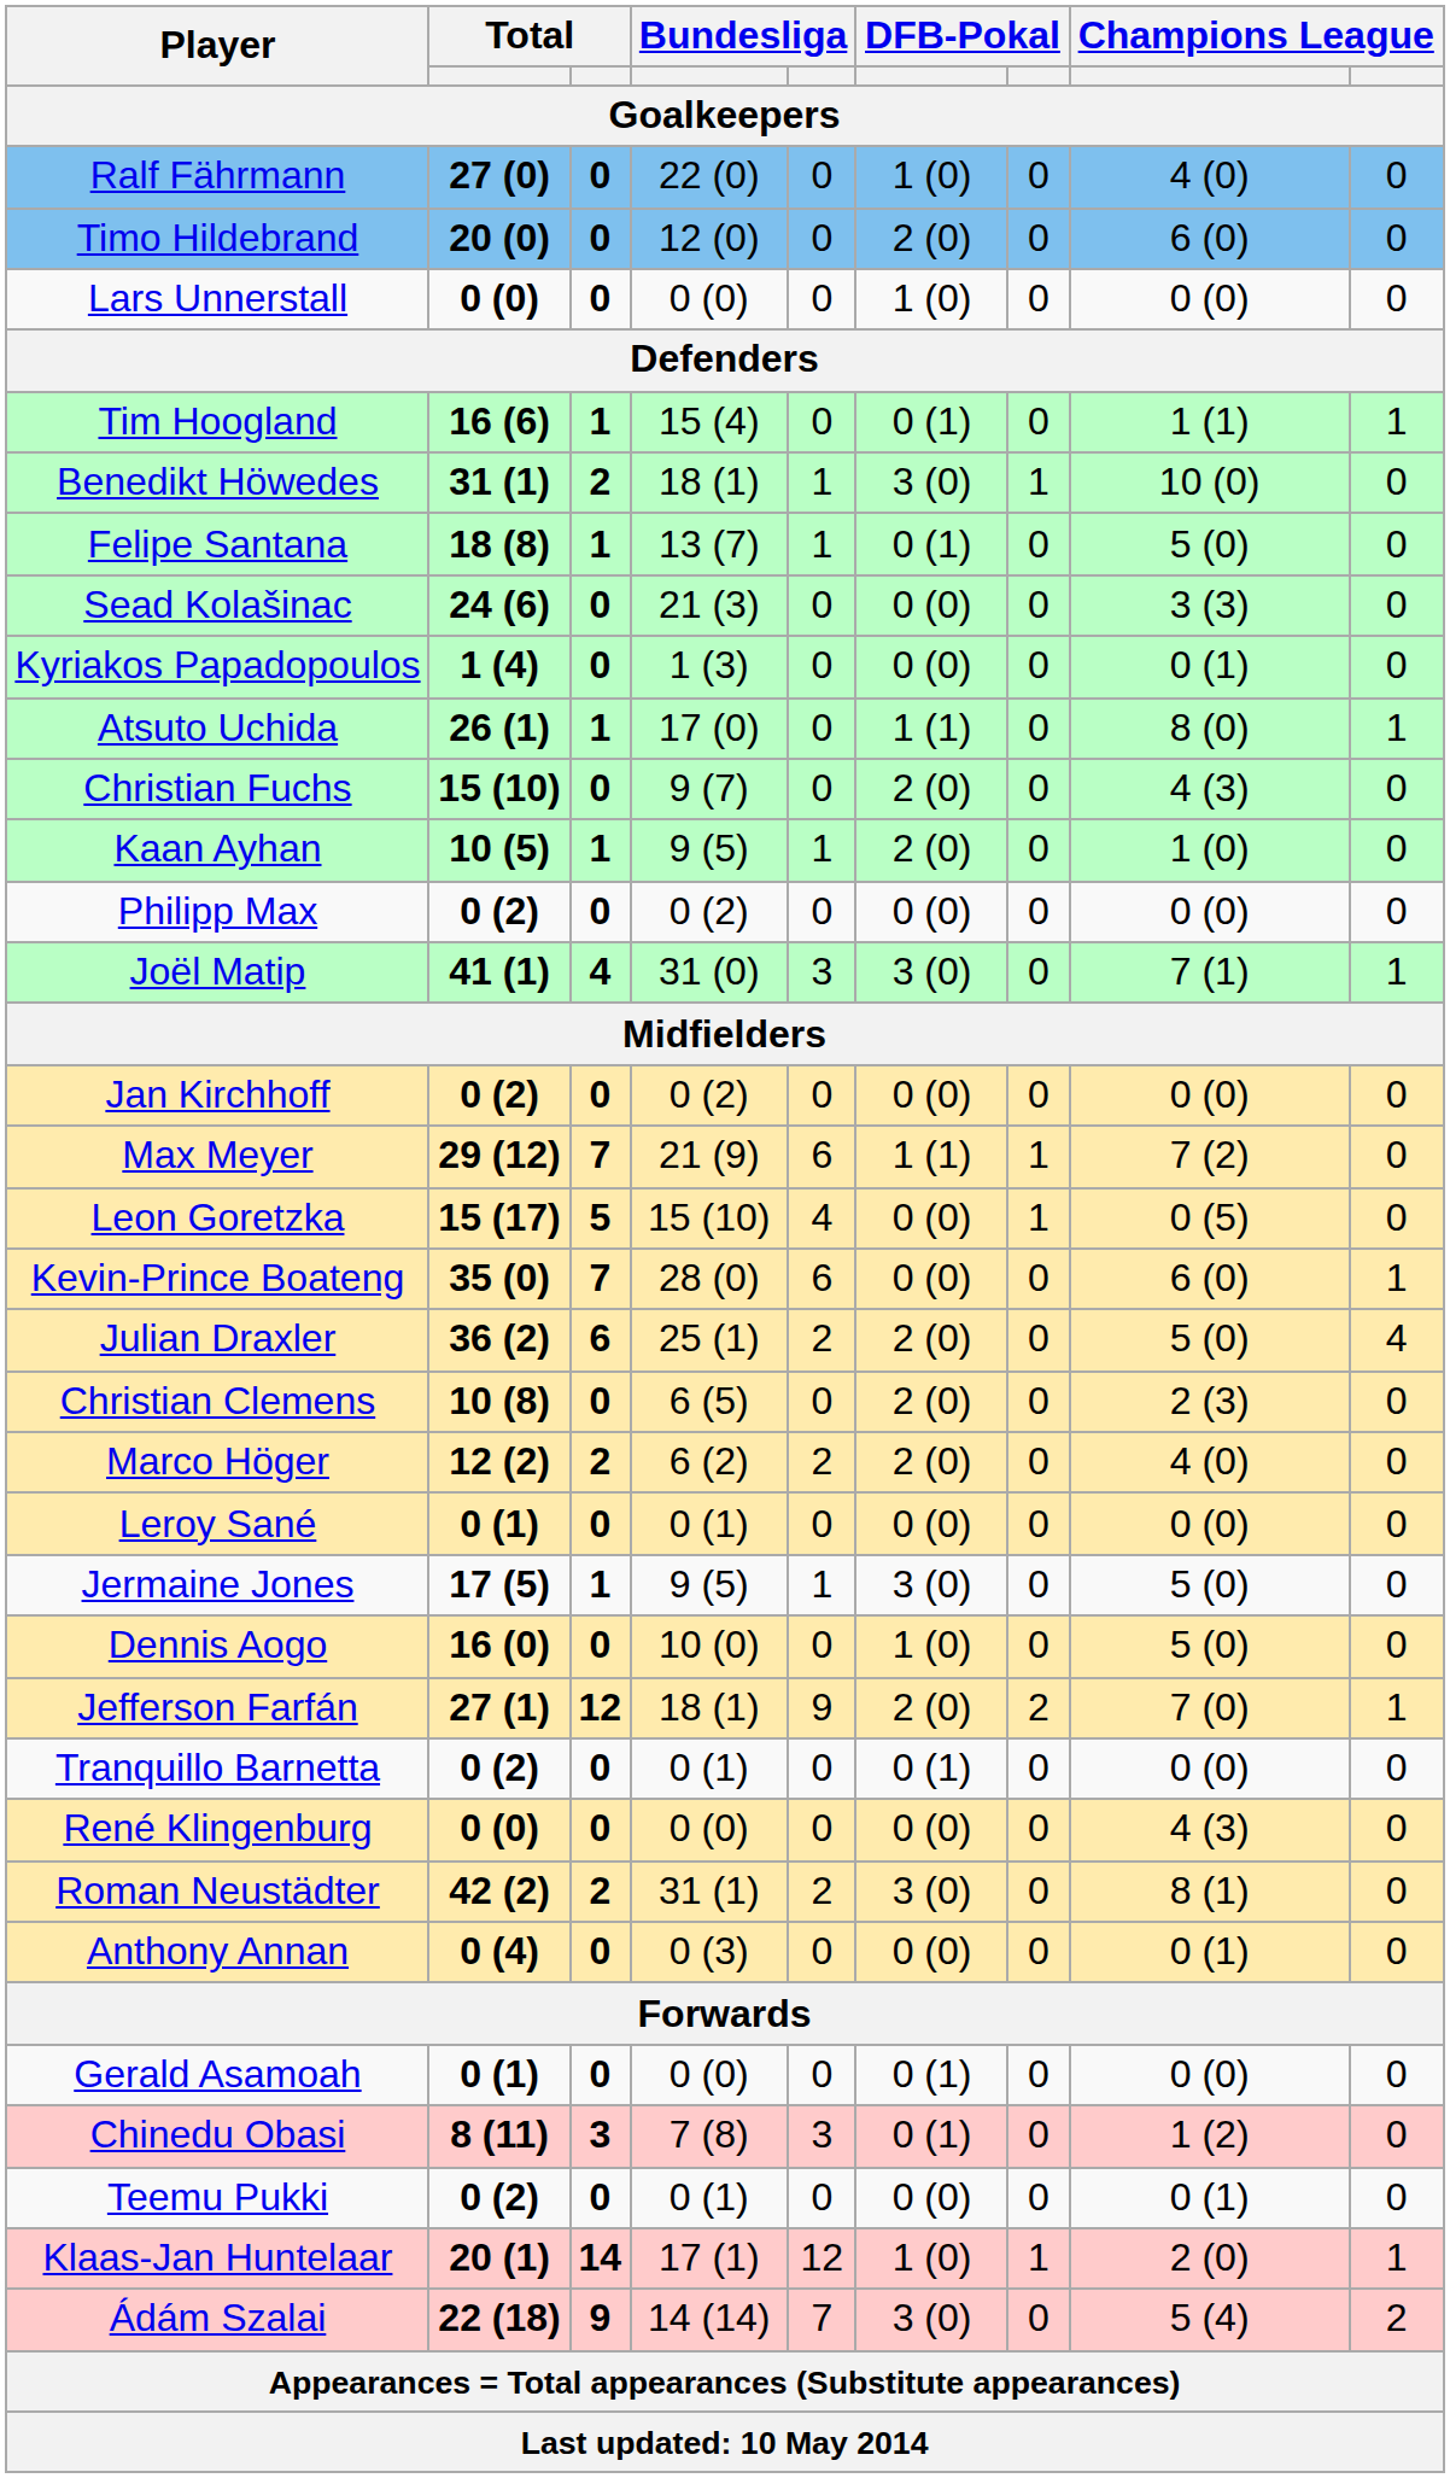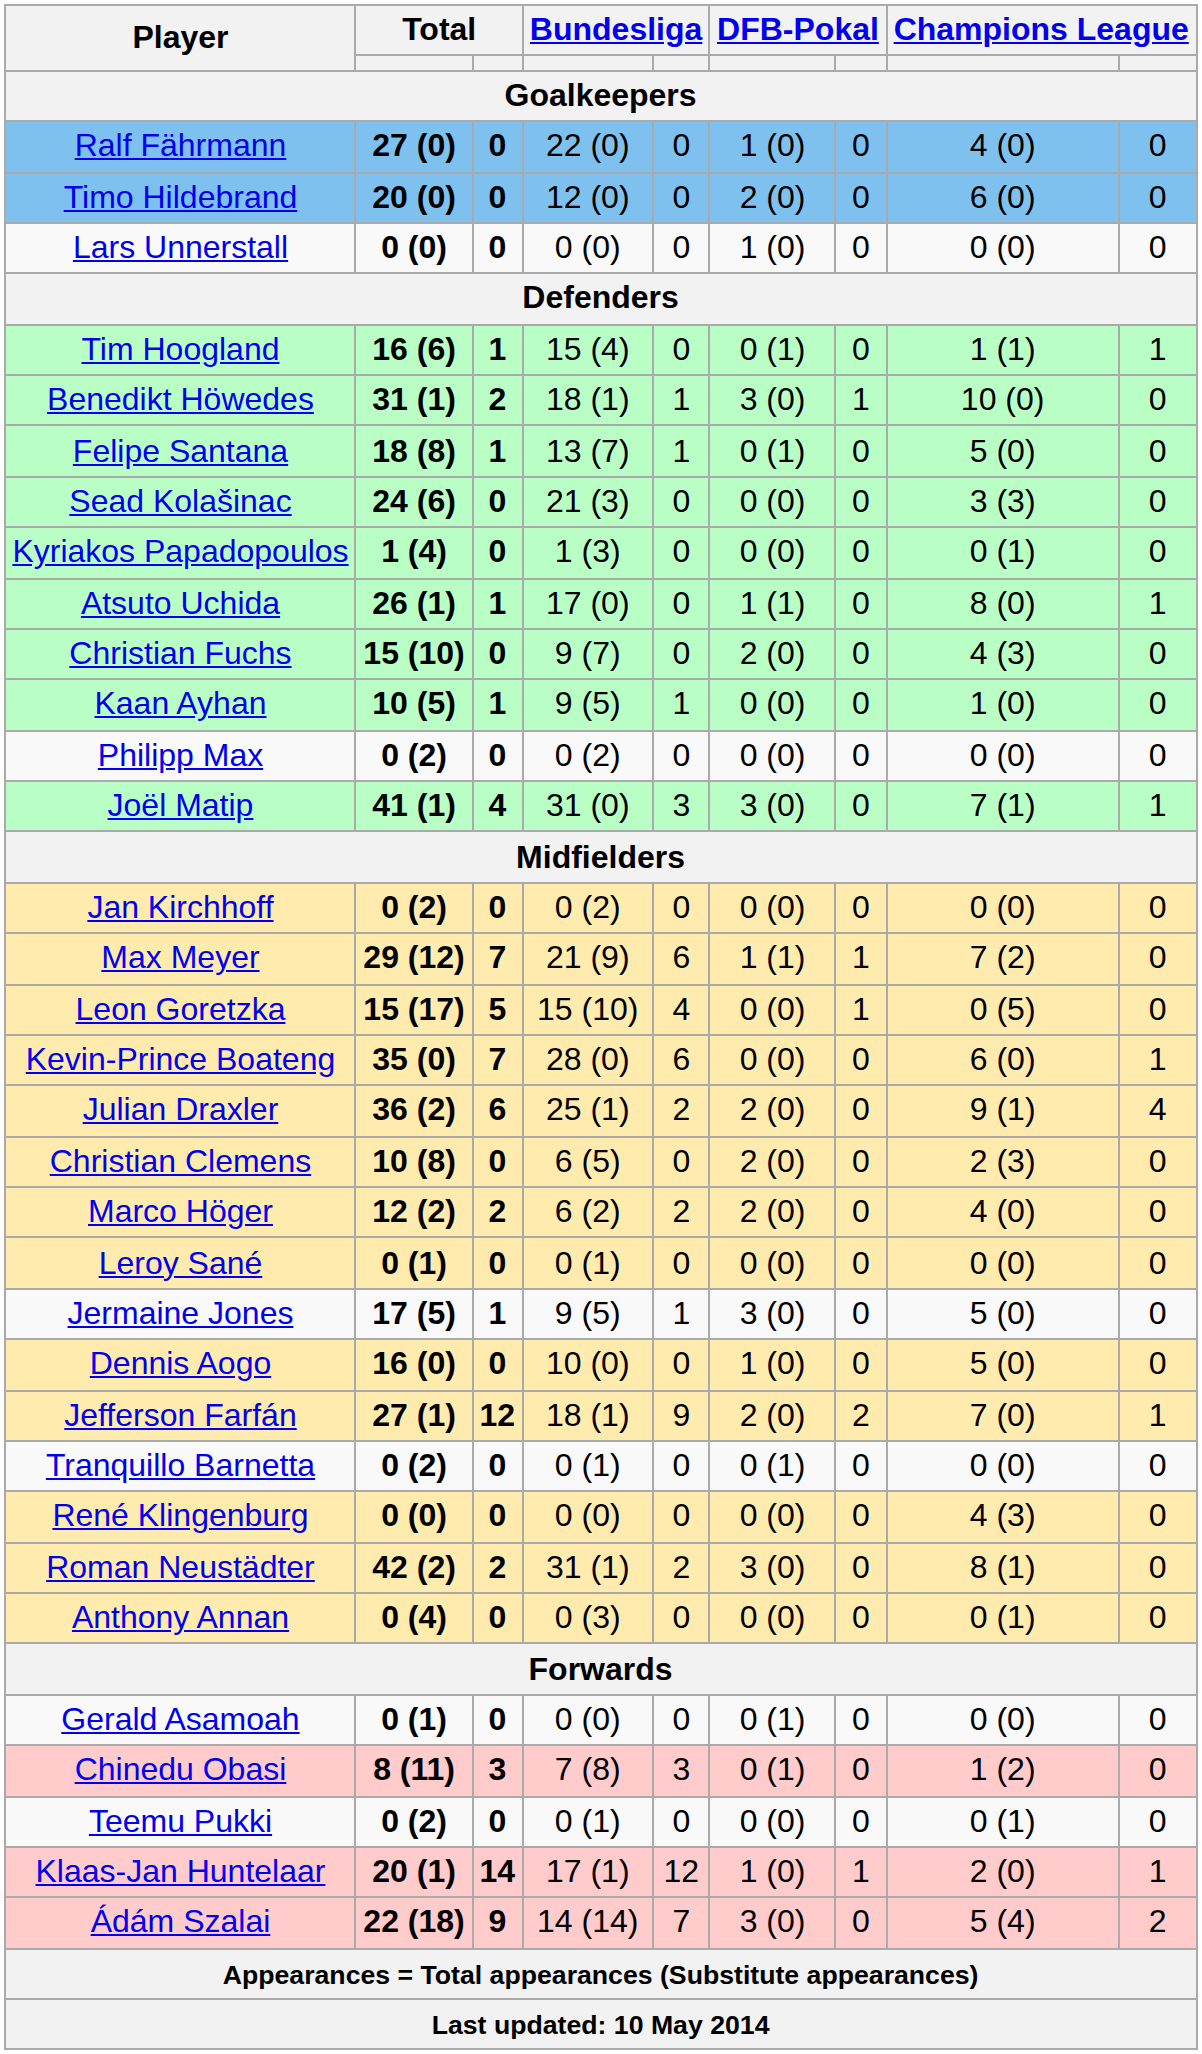Kaan Ayhan | column 6: 2 (0) -> 0 (0)
Julian Draxler | column 8: 5 (0) -> 9 (1)
